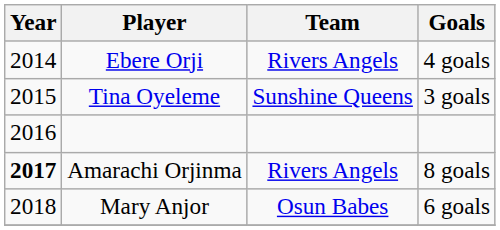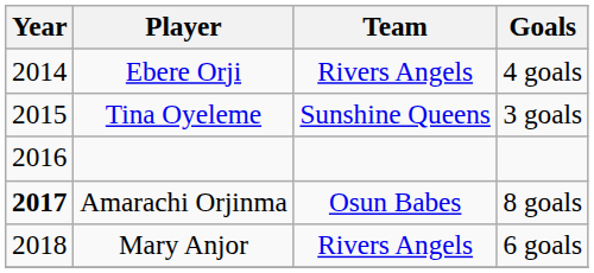Amarachi Orjinma | Team: Rivers Angels -> Osun Babes
Mary Anjor | Team: Osun Babes -> Rivers Angels
